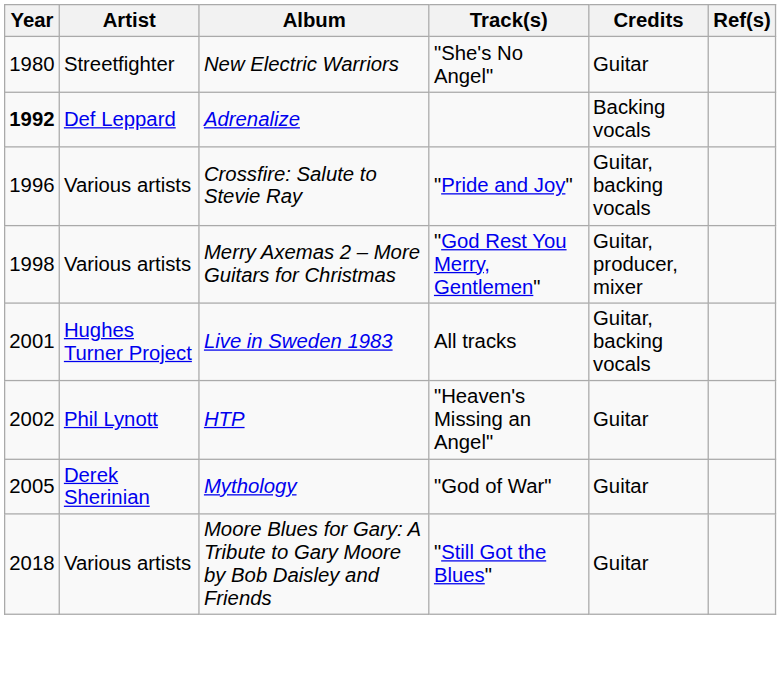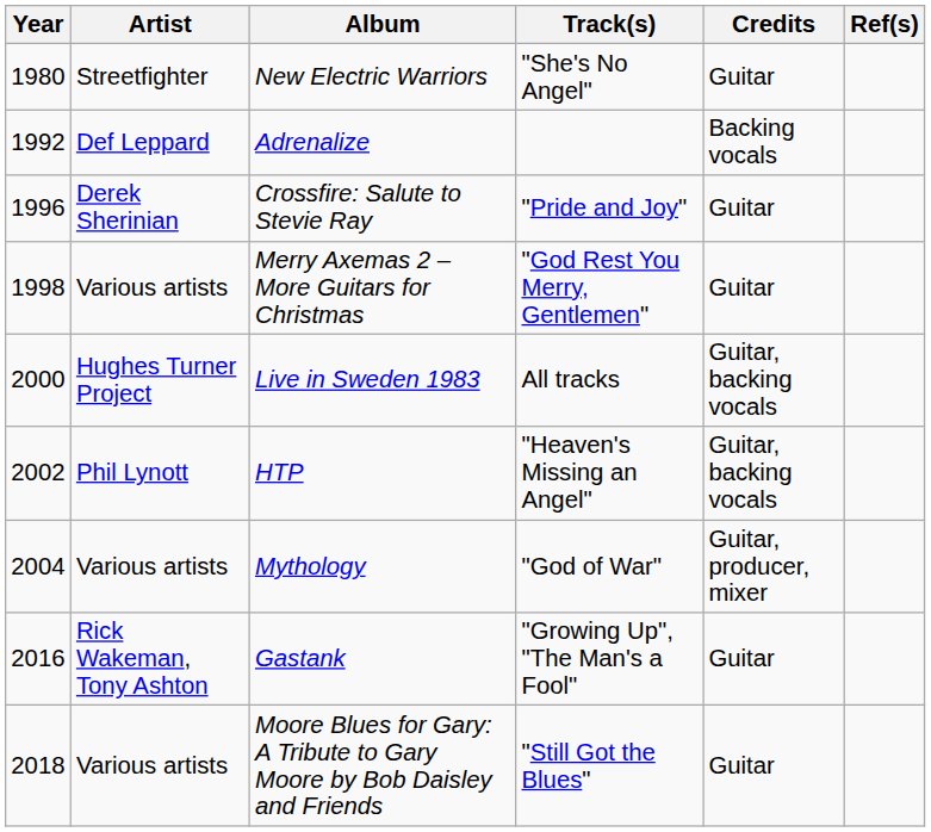Adrenalize | Year: bold -> normal
Crossfire: Salute to Stevie Ray | Artist: Various artists -> Derek Sherinian
Crossfire: Salute to Stevie Ray | Credits: Guitar, backing vocals -> Guitar
Merry Axemas 2 – More Guitars for Christmas | Credits: Guitar, producer, mixer -> Guitar
Live in Sweden 1983 | Year: 2001 -> 2000
HTP | Credits: Guitar -> Guitar, backing vocals
Mythology | Year: 2005 -> 2004
Mythology | Artist: Derek Sherinian -> Various artists
Mythology | Credits: Guitar -> Guitar, producer, mixer
+ row: 2016 | Rick Wakeman, Tony Ashton | Gastank | "Growing Up", "The Man's a Fool" | Guitar
